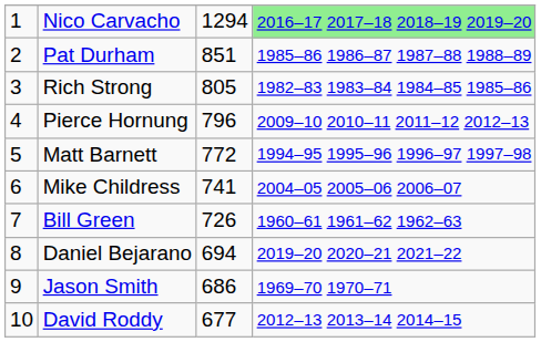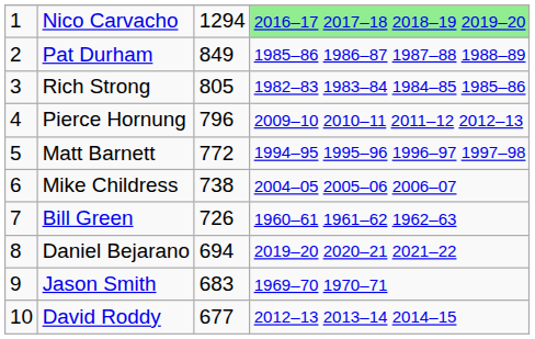Pat Durham | column 3: 851 -> 849
Mike Childress | column 3: 741 -> 738
Jason Smith | column 3: 686 -> 683
